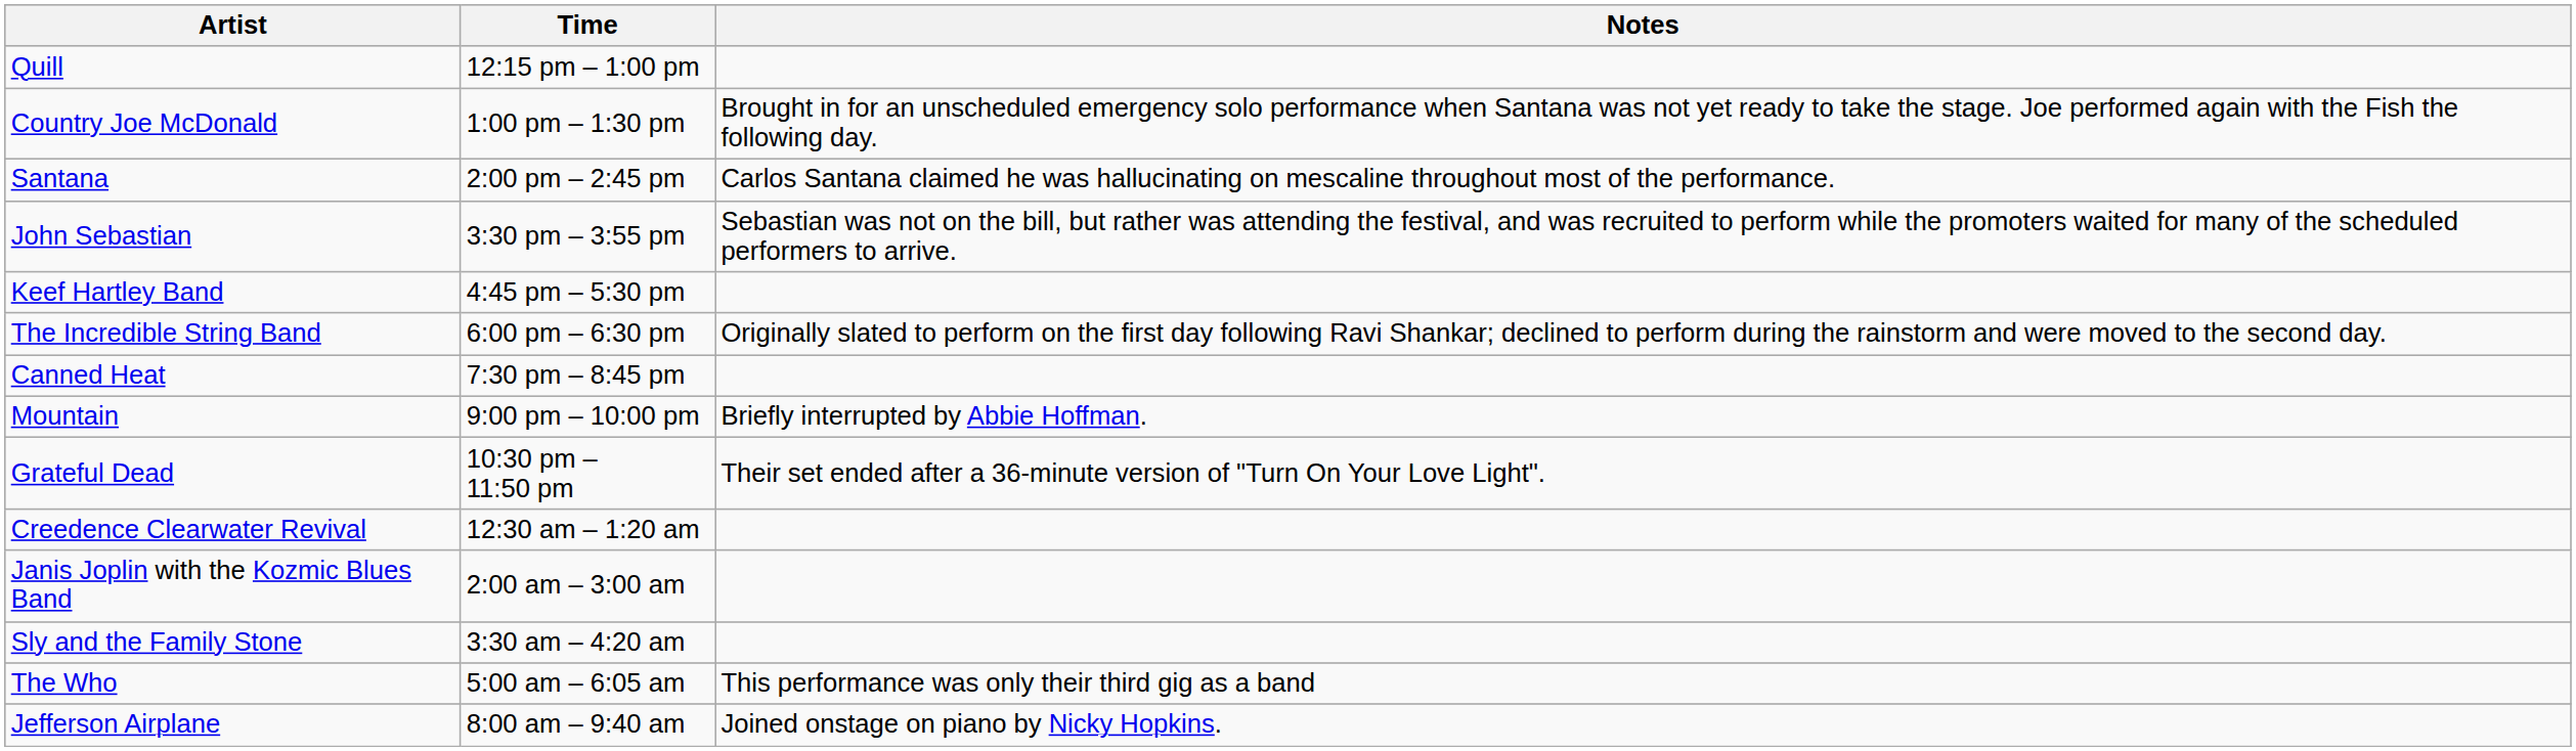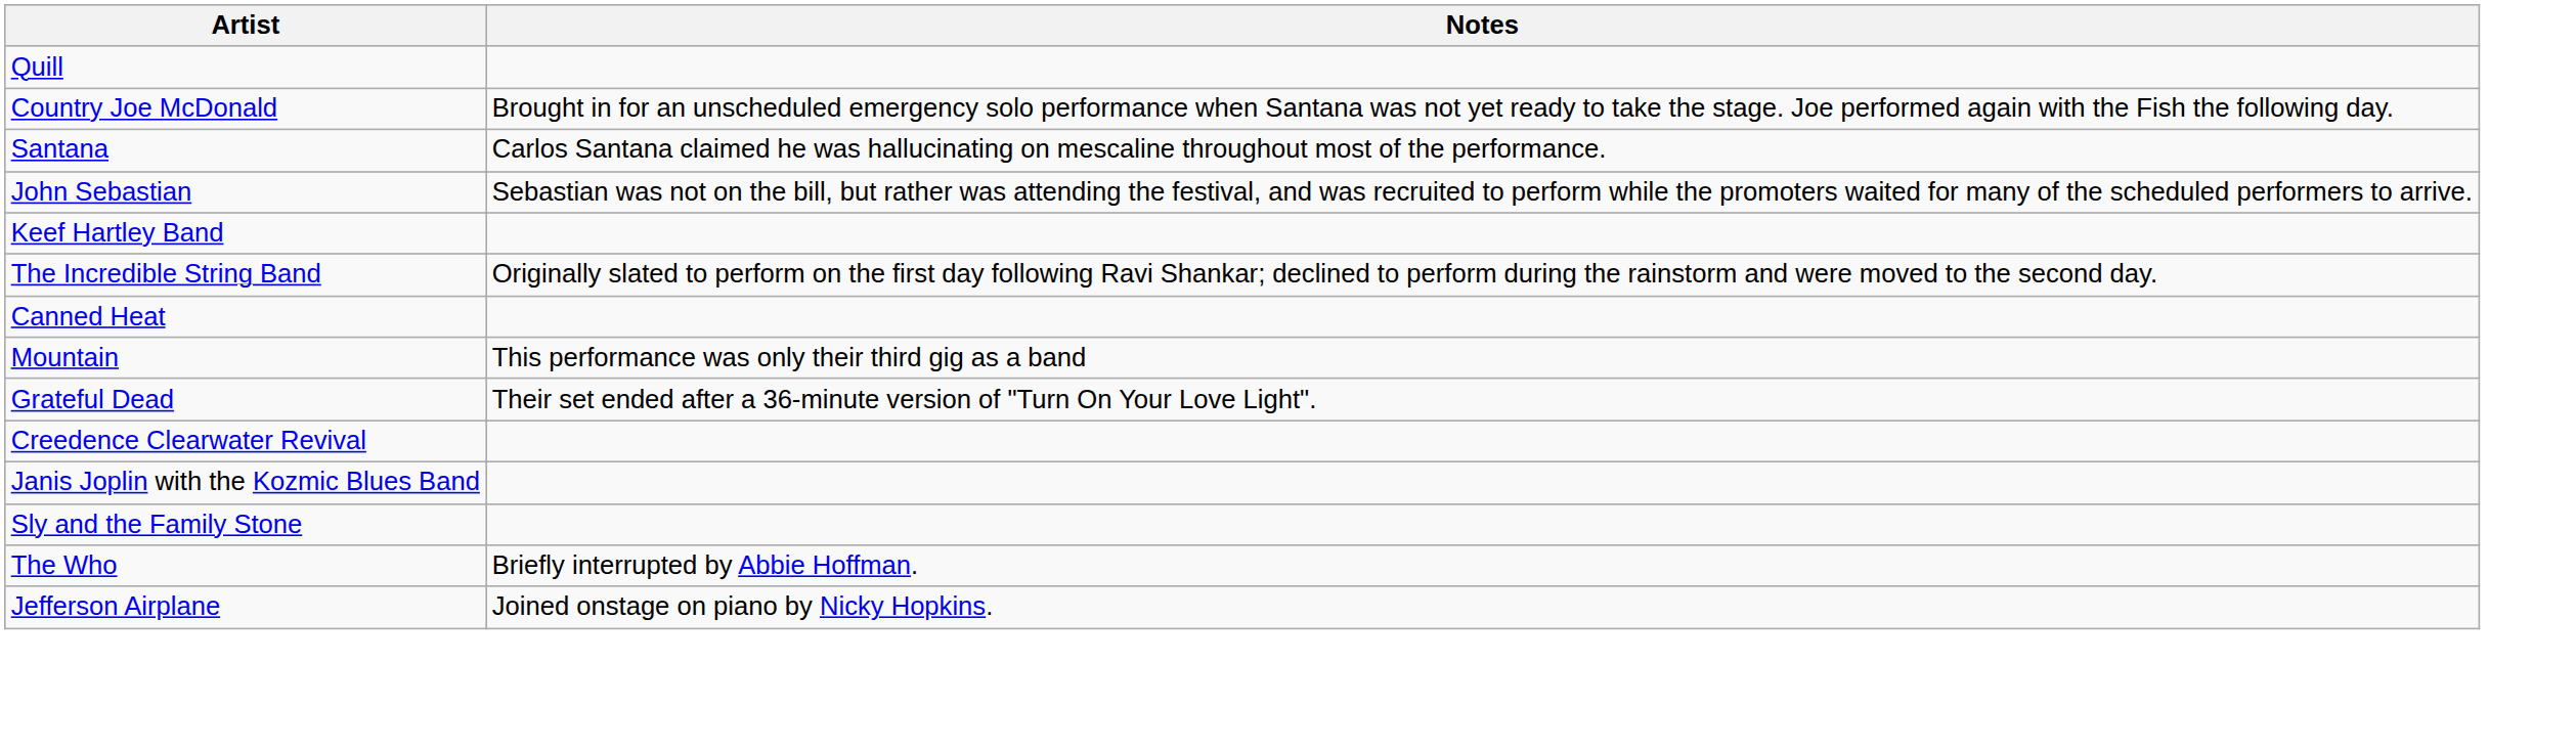- column: Time | 12:15 pm – 1:00 pm | 1:00 pm – 1:30 pm | 2:00 pm – 2:45 pm | 3:30 pm – 3:55 pm | 4:45 pm – 5:30 pm | 6:00 pm – 6:30 pm | 7:30 pm – 8:45 pm | 9:00 pm – 10:00 pm | 10:30 pm – 11:50 pm | 12:30 am – 1:20 am | 2:00 am – 3:00 am | 3:30 am – 4:20 am | 5:00 am – 6:05 am | 8:00 am – 9:40 am
Mountain | Notes: Briefly interrupted by Abbie Hoffman. -> This performance was only their third gig as a band
The Who | Notes: This performance was only their third gig as a band -> Briefly interrupted by Abbie Hoffman.
